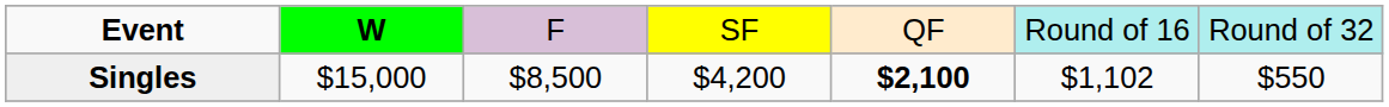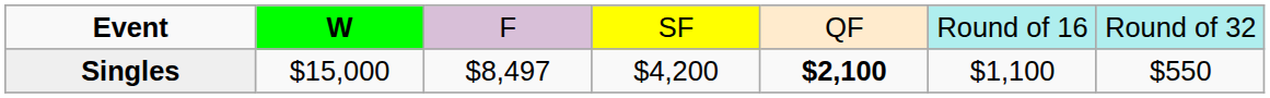Singles | column 3: $8,500 -> $8,497
Singles | column 6: $1,102 -> $1,100
